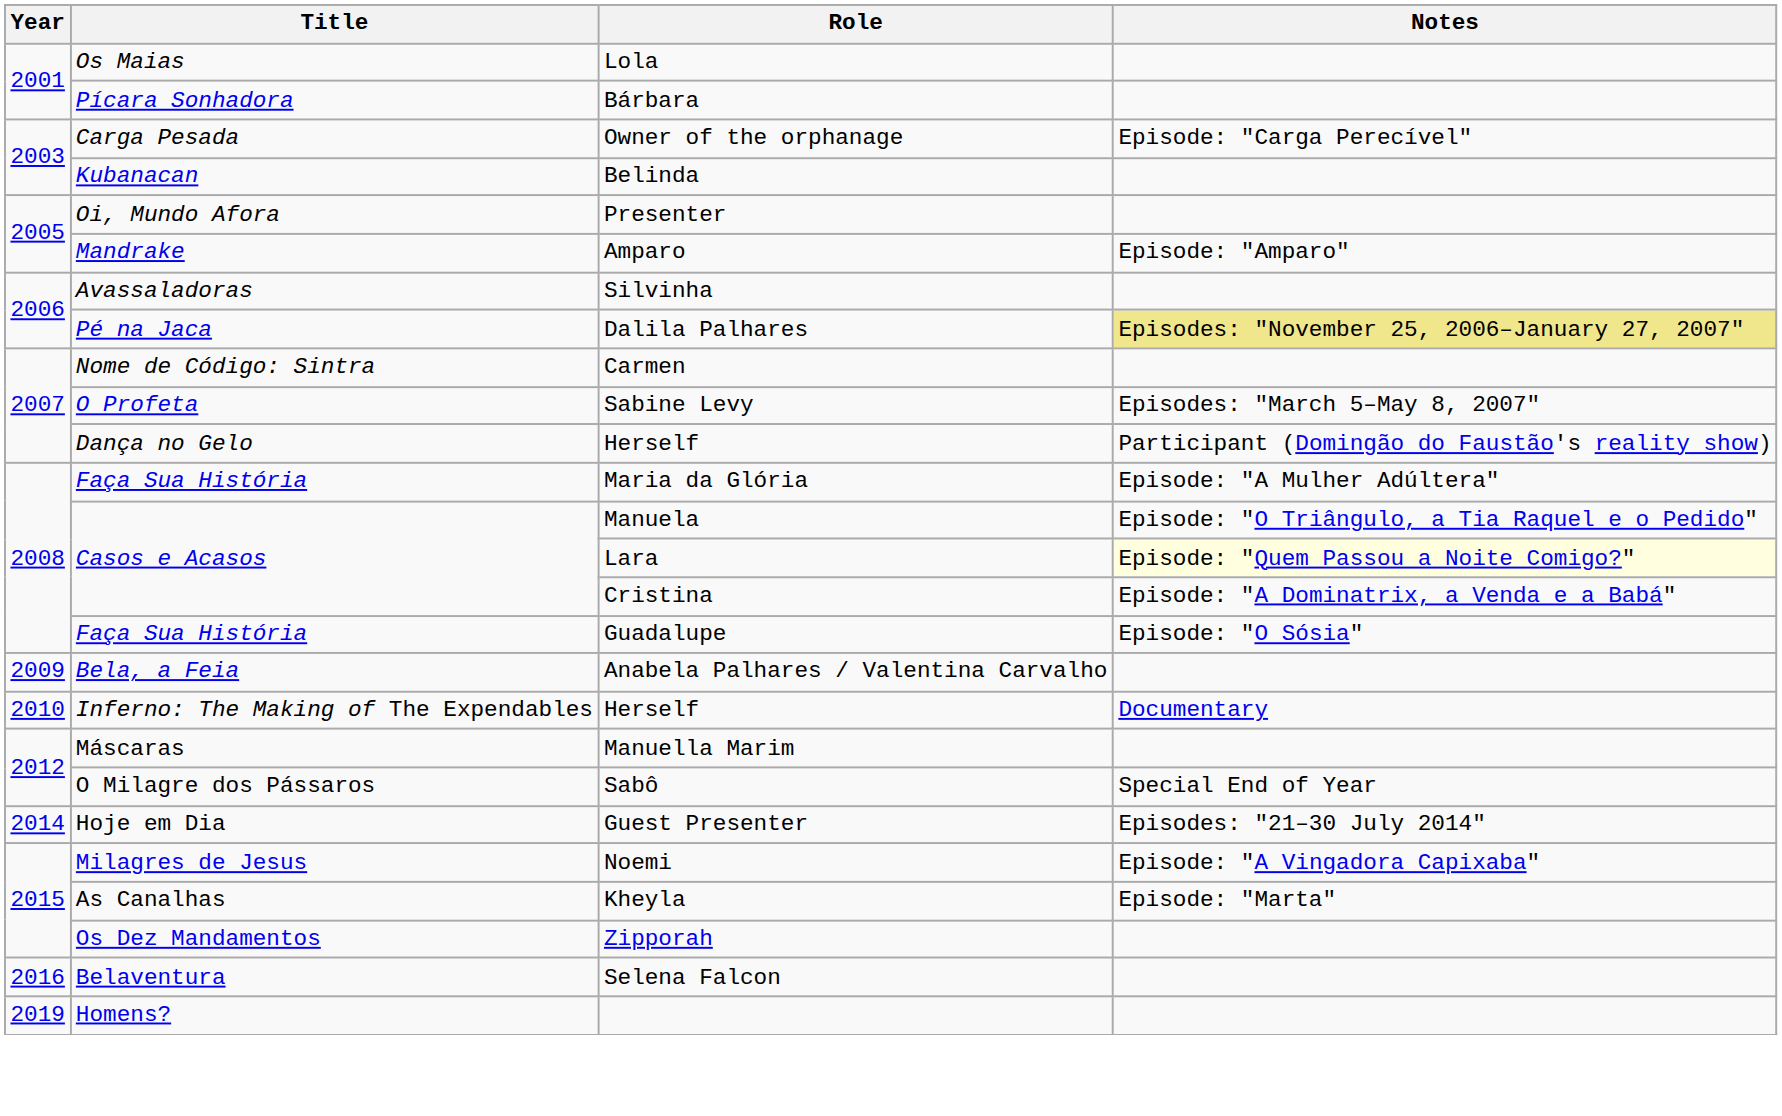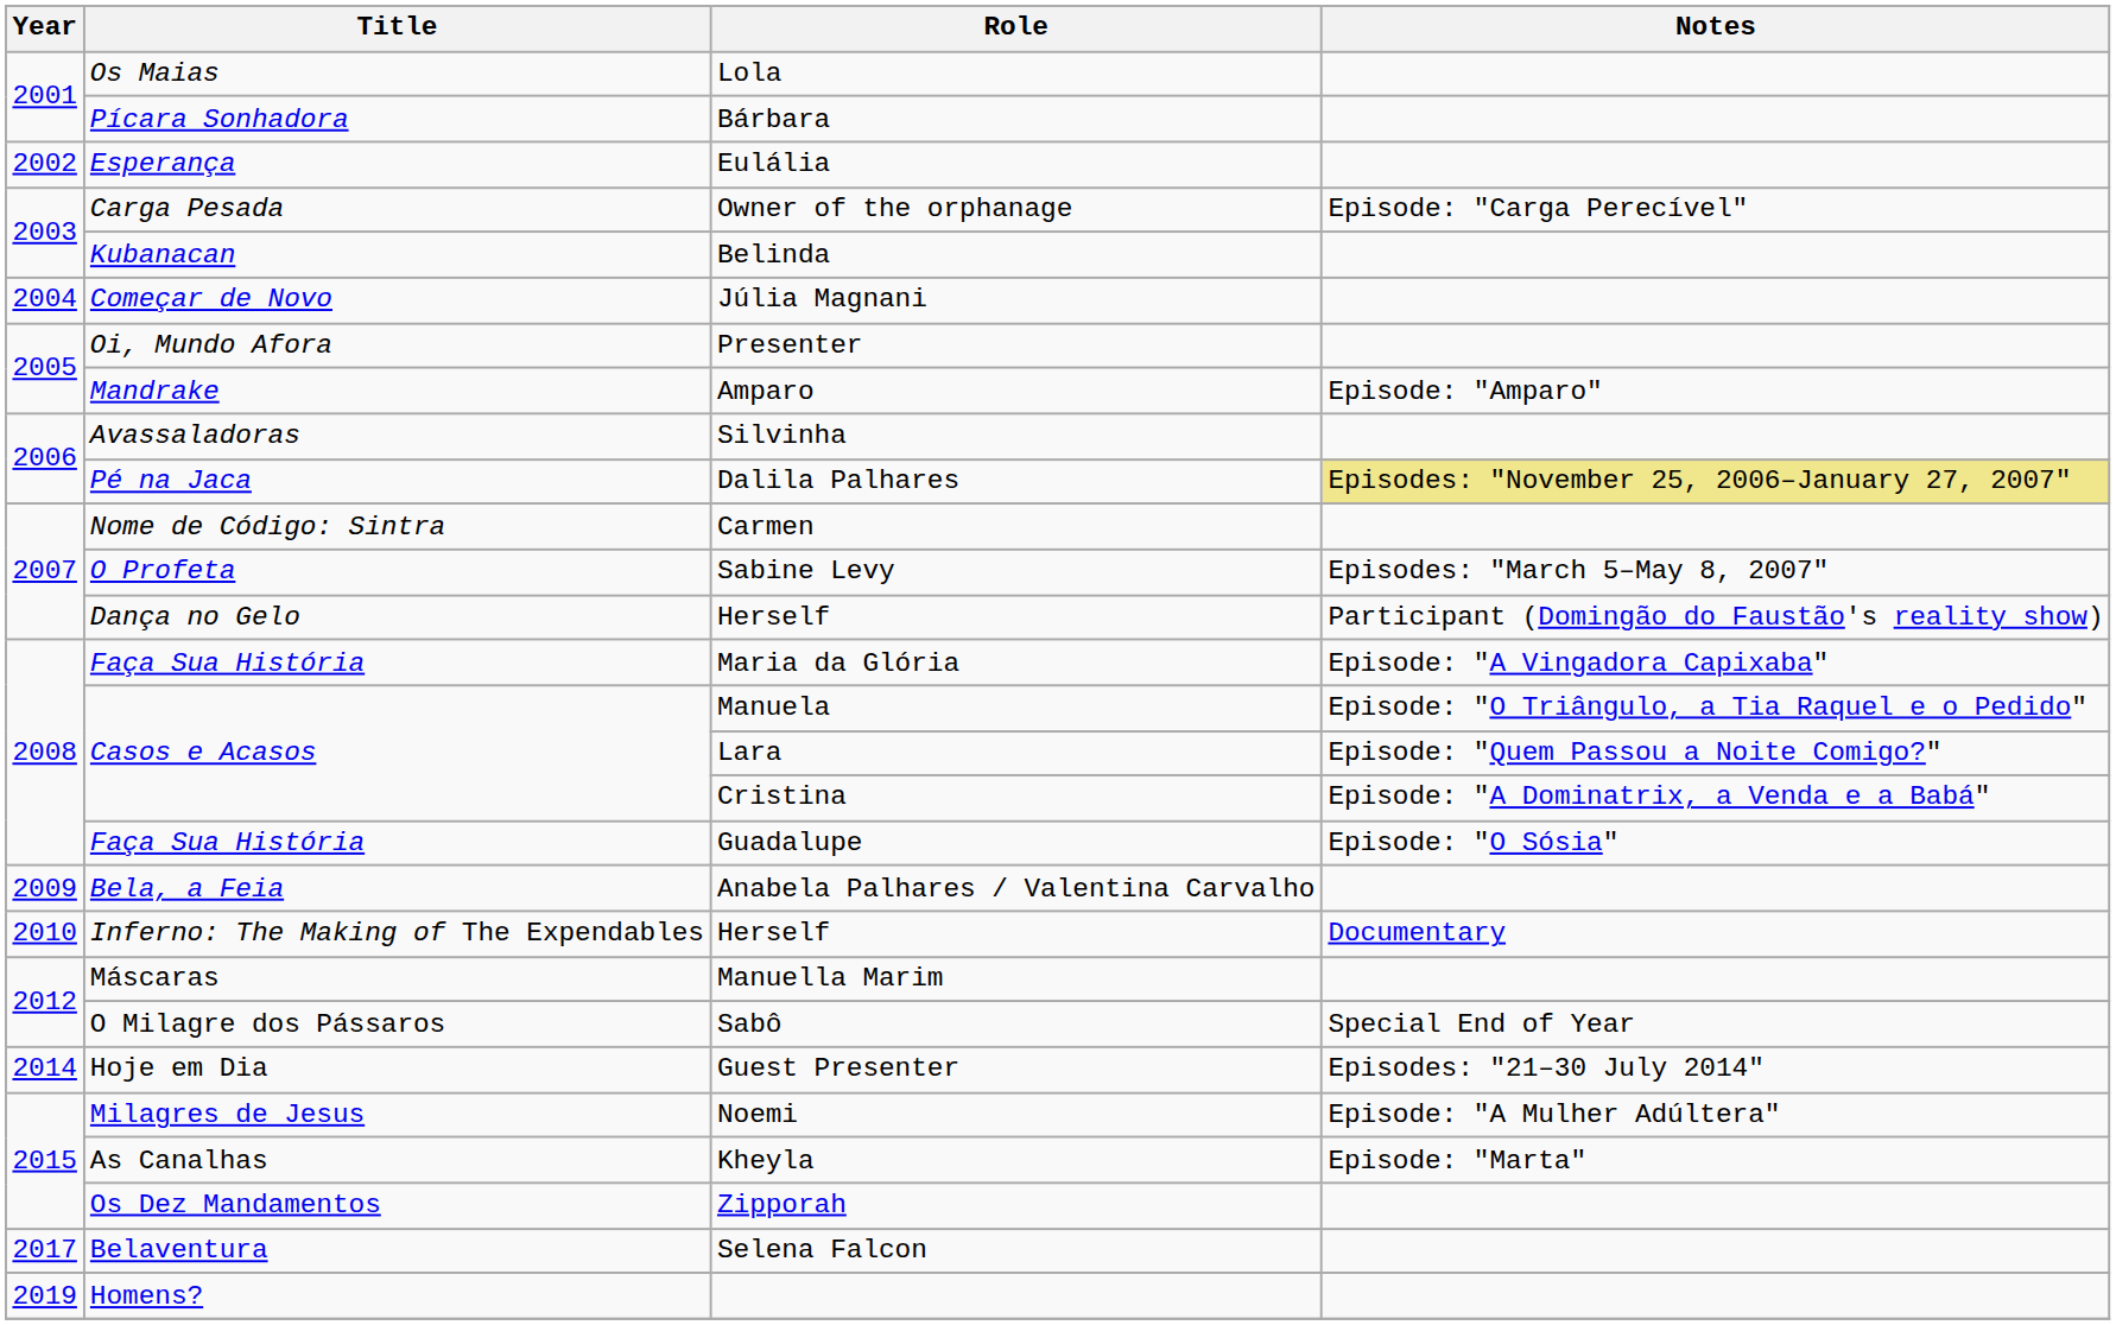+ row: 2002 | Esperança | Eulália
+ row: 2004 | Começar de Novo | Júlia Magnani
Maria da Glória | Notes: Episode: "A Mulher Adúltera" -> Episode: "A Vingadora Capixaba"
Lara | Notes: lightyellow background -> no background
Noemi | Notes: Episode: "A Vingadora Capixaba" -> Episode: "A Mulher Adúltera"
Selena Falcon | Year: 2016 -> 2017
